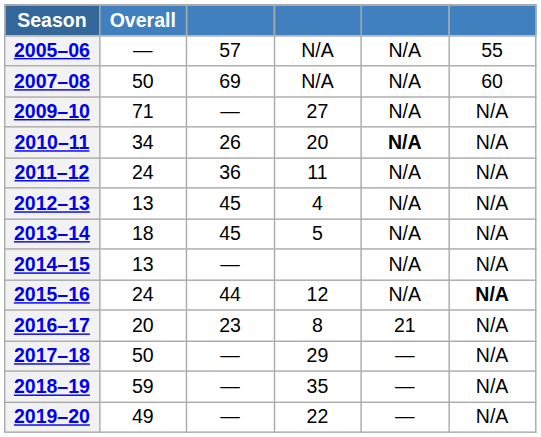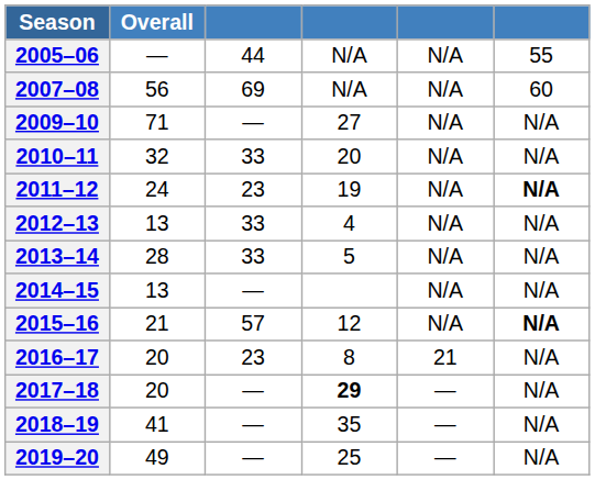2005–06 | column 3: 57 -> 44
2007–08 | Overall: 50 -> 56
2010–11 | Overall: 34 -> 32
2010–11 | column 3: 26 -> 33
2010–11 | column 5: bold -> normal
2011–12 | column 3: 36 -> 23
2011–12 | column 4: 11 -> 19
2011–12 | column 6: normal -> bold
2012–13 | column 3: 45 -> 33
2013–14 | Overall: 18 -> 28
2013–14 | column 3: 45 -> 33
2015–16 | Overall: 24 -> 21
2015–16 | column 3: 44 -> 57
2017–18 | Overall: 50 -> 20
2017–18 | column 4: normal -> bold
2018–19 | Overall: 59 -> 41
2019–20 | column 4: 22 -> 25
